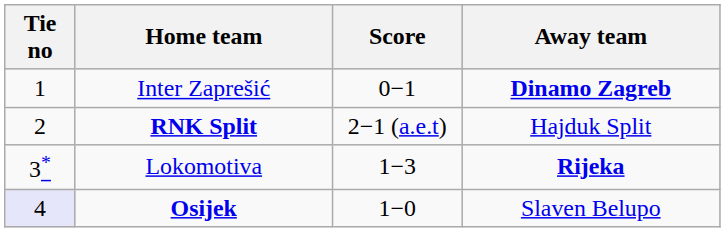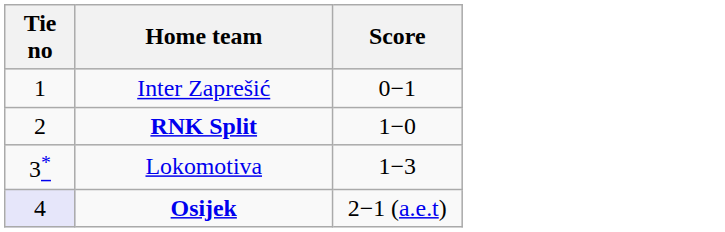- column: Away team | Dinamo Zagreb | Hajduk Split | Rijeka | Slaven Belupo
RNK Split | Score: 2−1 (a.e.t) -> 1−0
Osijek | Score: 1−0 -> 2−1 (a.e.t)
